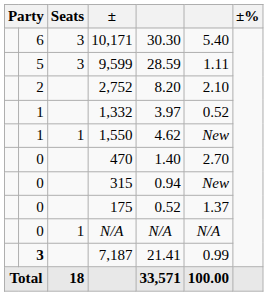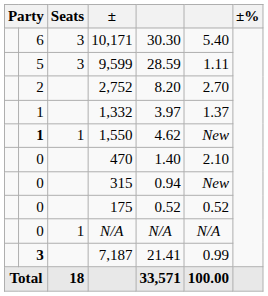2,752 | column 6: 2.10 -> 2.70
1,332 | column 6: 0.52 -> 1.37
1,550 | column 2: normal -> bold
470 | column 6: 2.70 -> 2.10
175 | column 6: 1.37 -> 0.52
